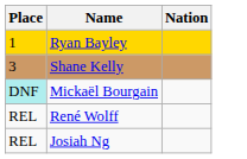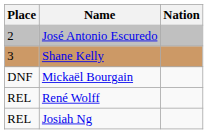- row: 1 | Ryan Bayley
+ row: 2 | José Antonio Escuredo
Mickaël Bourgain | Place: paleturquoise background -> no background
